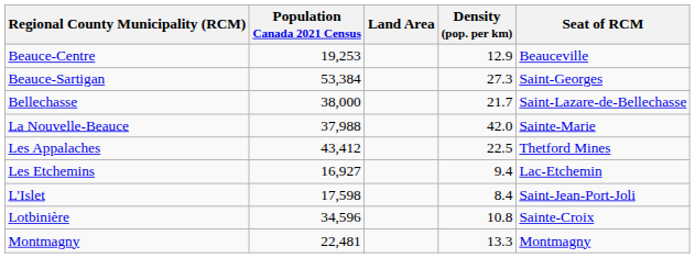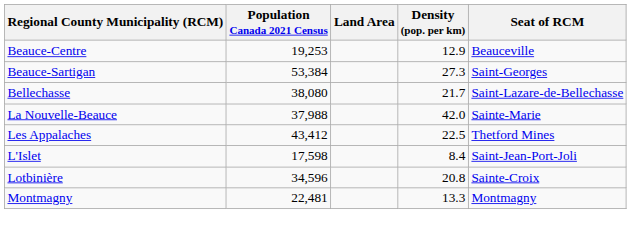Bellechasse | Population Canada 2021 Census: 38,000 -> 38,080
- row: Les Etchemins | 16,927 | 9.4 | Lac-Etchemin
Lotbinière | Density (pop. per km): 10.8 -> 20.8
